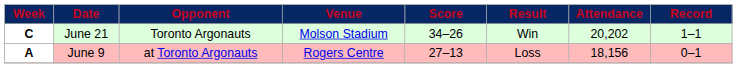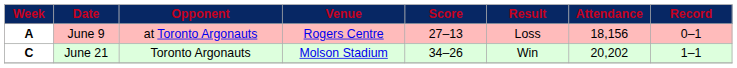rows swapped: June 9 <-> June 21
